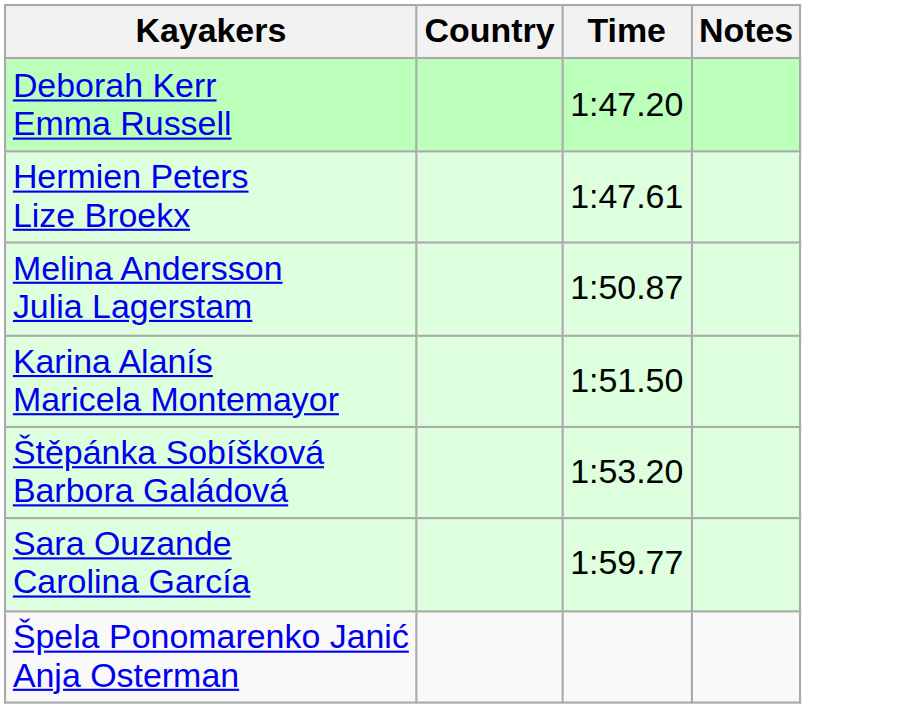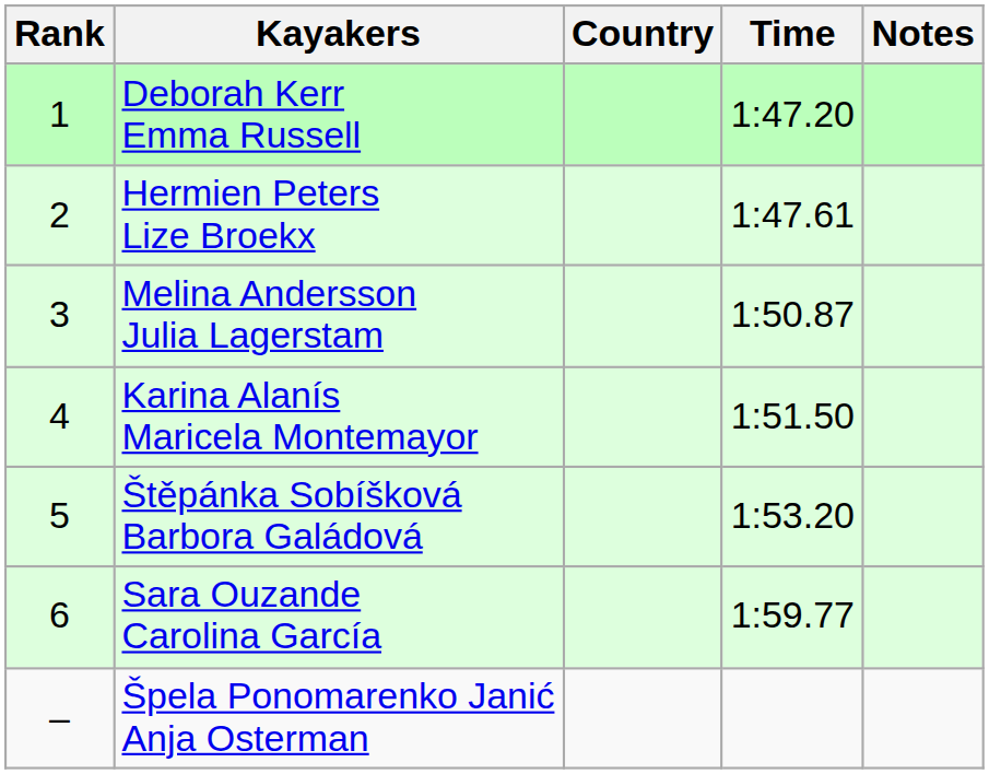+ column: Rank | 1 | 2 | 3 | 4 | 5 | 6 | –
